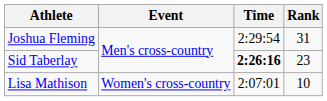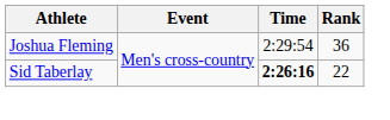Joshua Fleming | Rank: 31 -> 36
Sid Taberlay | Rank: 23 -> 22
- row: Lisa Mathison | Women's cross-country | 2:07:01 | 10
